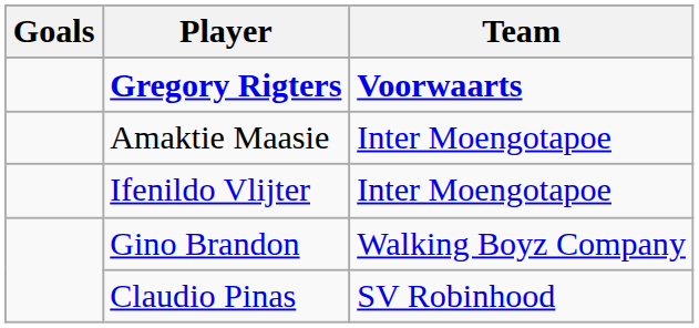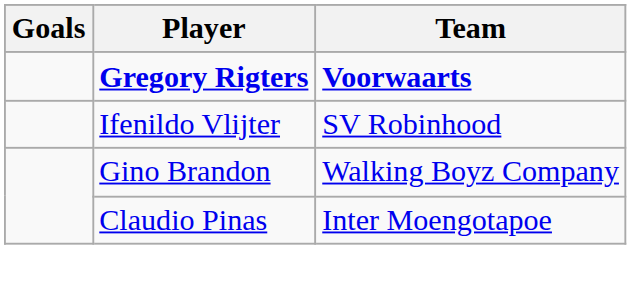- row: Amaktie Maasie | Inter Moengotapoe
Ifenildo Vlijter | Team: Inter Moengotapoe -> SV Robinhood
Claudio Pinas | Team: SV Robinhood -> Inter Moengotapoe
